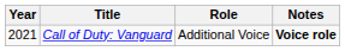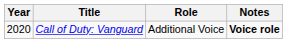Call of Duty: Vanguard | Year: 2021 -> 2020
